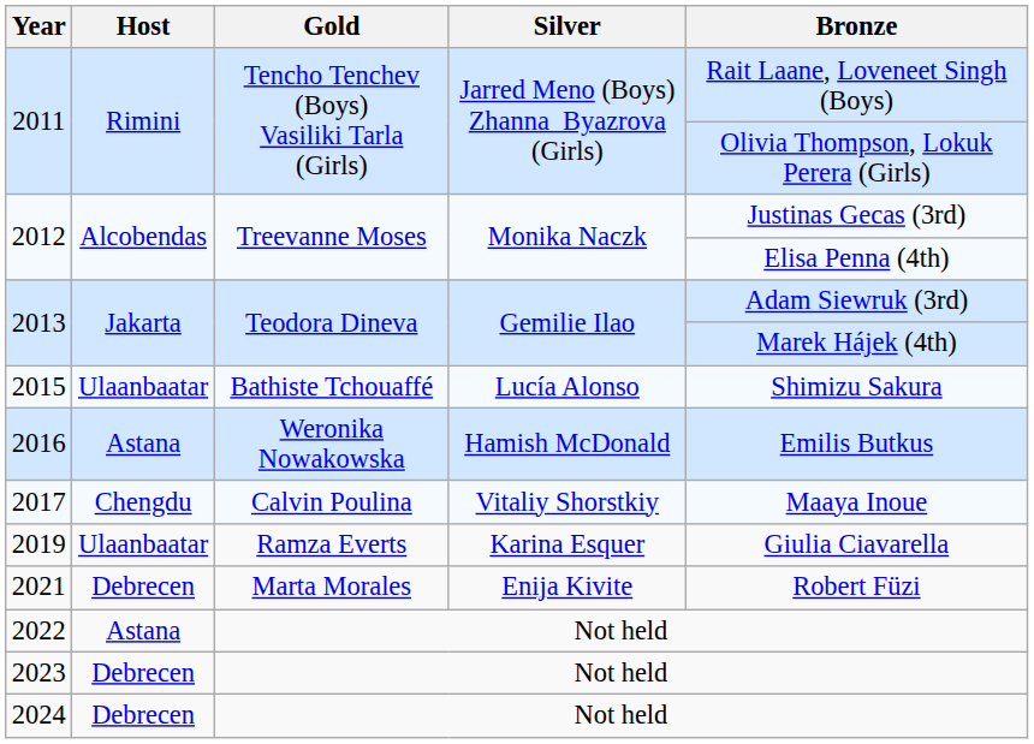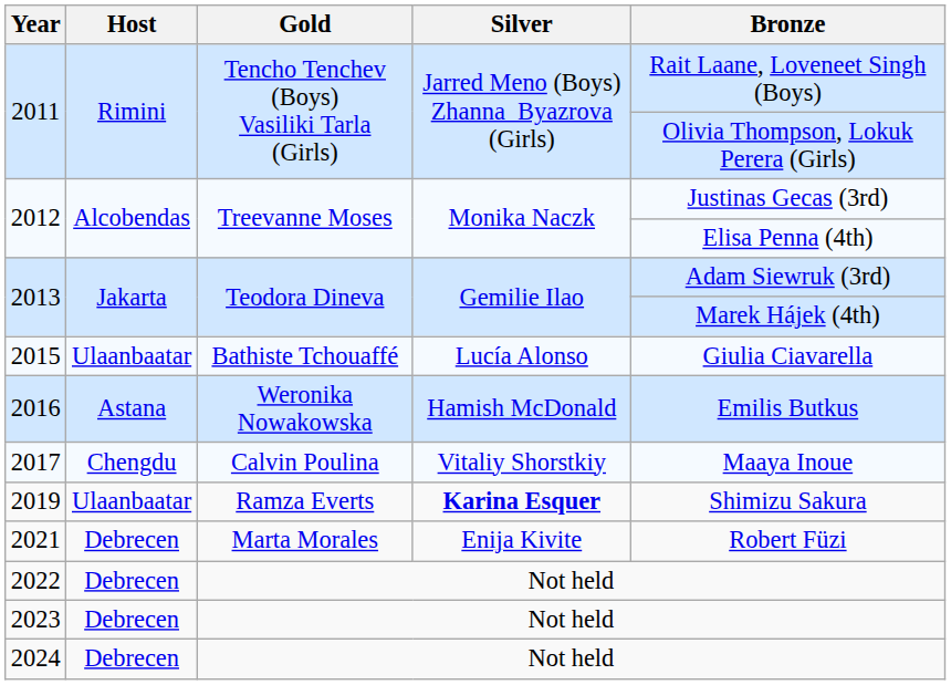2015 | Bronze: Shimizu Sakura -> Giulia Ciavarella
2019 | Silver: normal -> bold
2019 | Bronze: Giulia Ciavarella -> Shimizu Sakura
2022 | Host: Astana -> Debrecen
